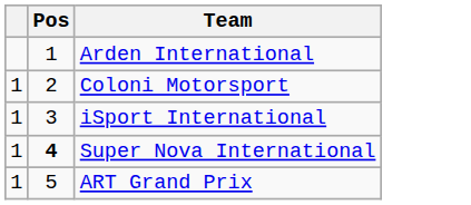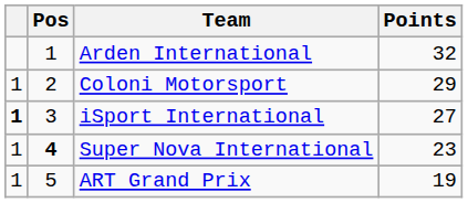+ column: Points | 32 | 29 | 27 | 23 | 19
iSport International | column 1: normal -> bold
